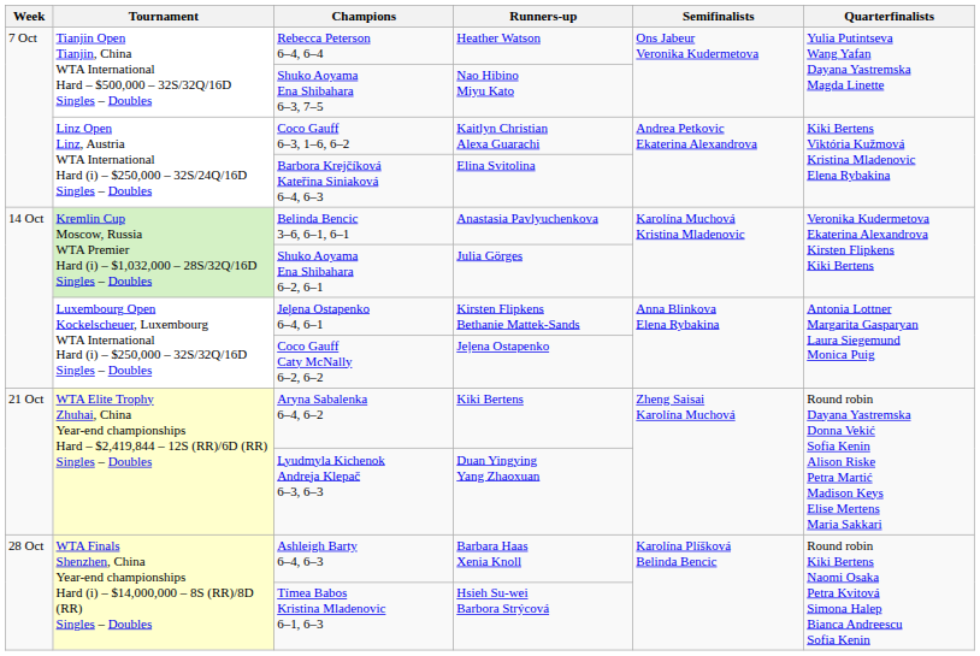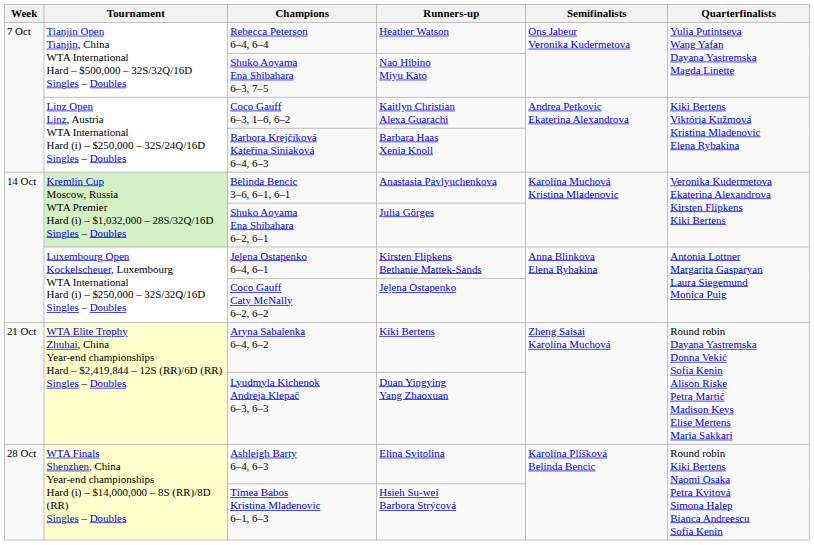Barbora Krejčíková Kateřina Siniaková 6–4, 6–3 | Runners-up: Elina Svitolina -> Barbara Haas Xenia Knoll
Ashleigh Barty 6–4, 6–3 | Runners-up: Barbara Haas Xenia Knoll -> Elina Svitolina
